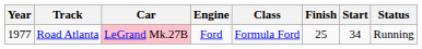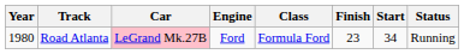Road Atlanta | Year: 1977 -> 1980
Road Atlanta | Finish: 25 -> 23
